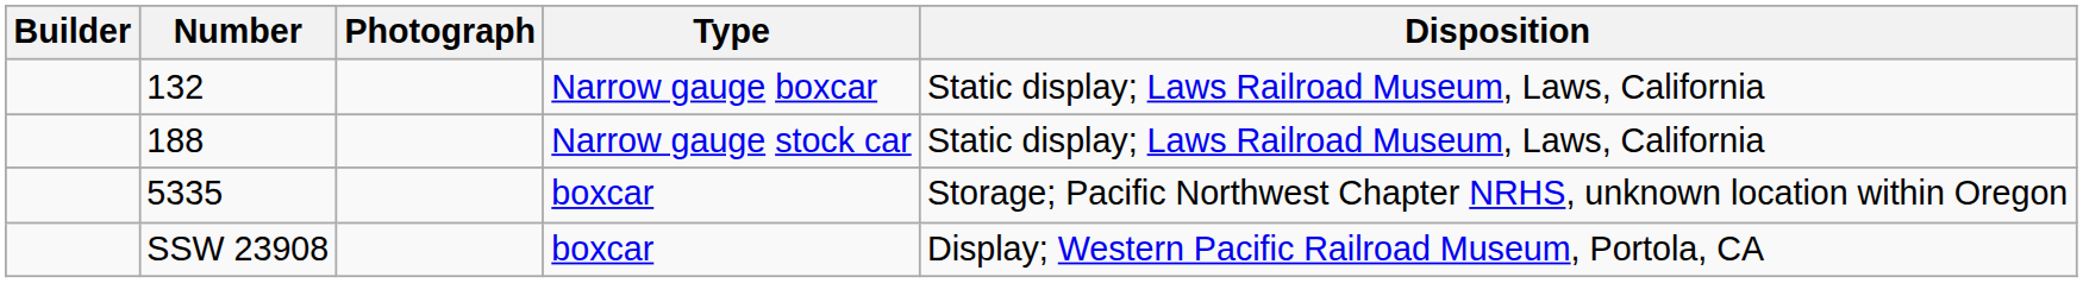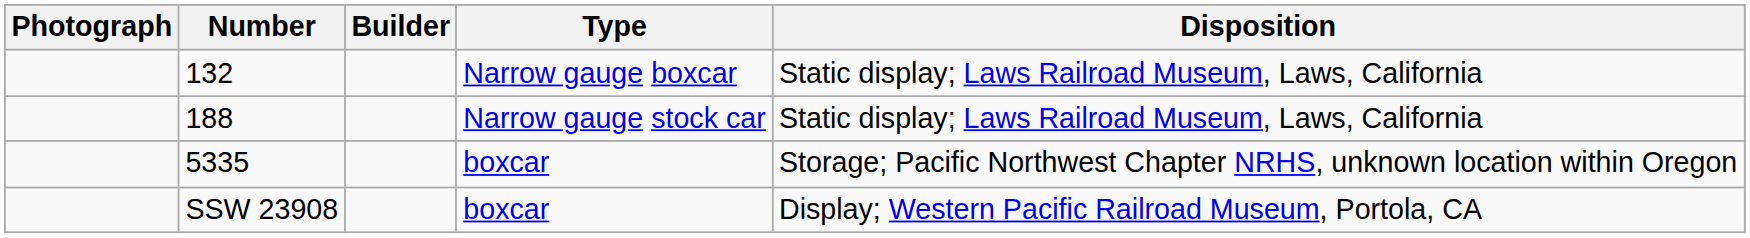columns swapped: Photograph <-> Builder
